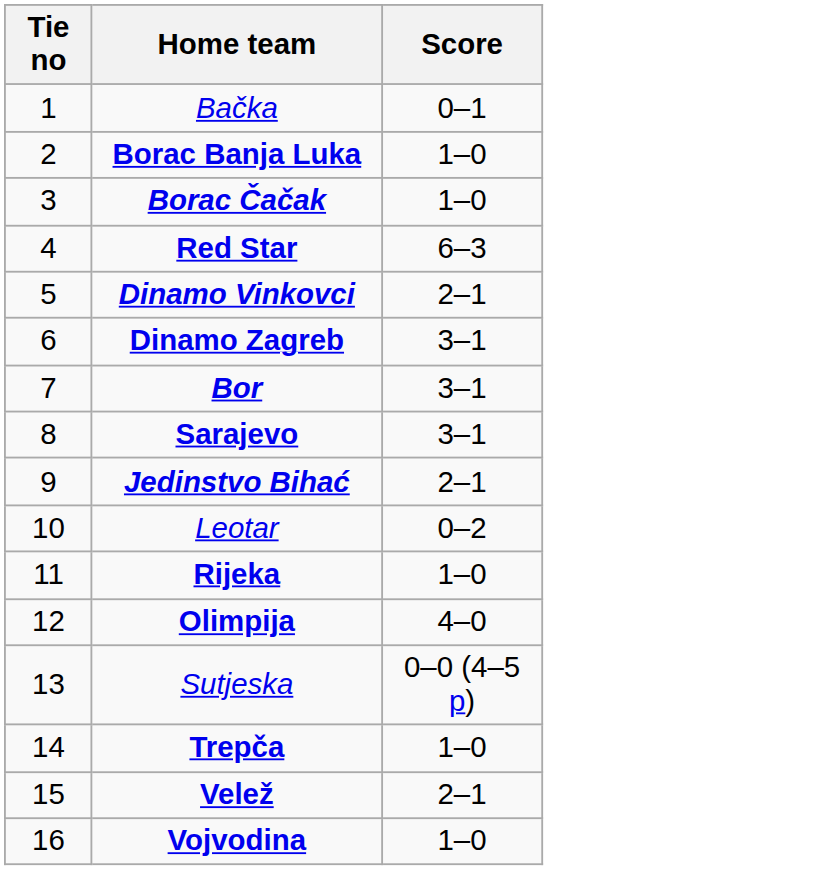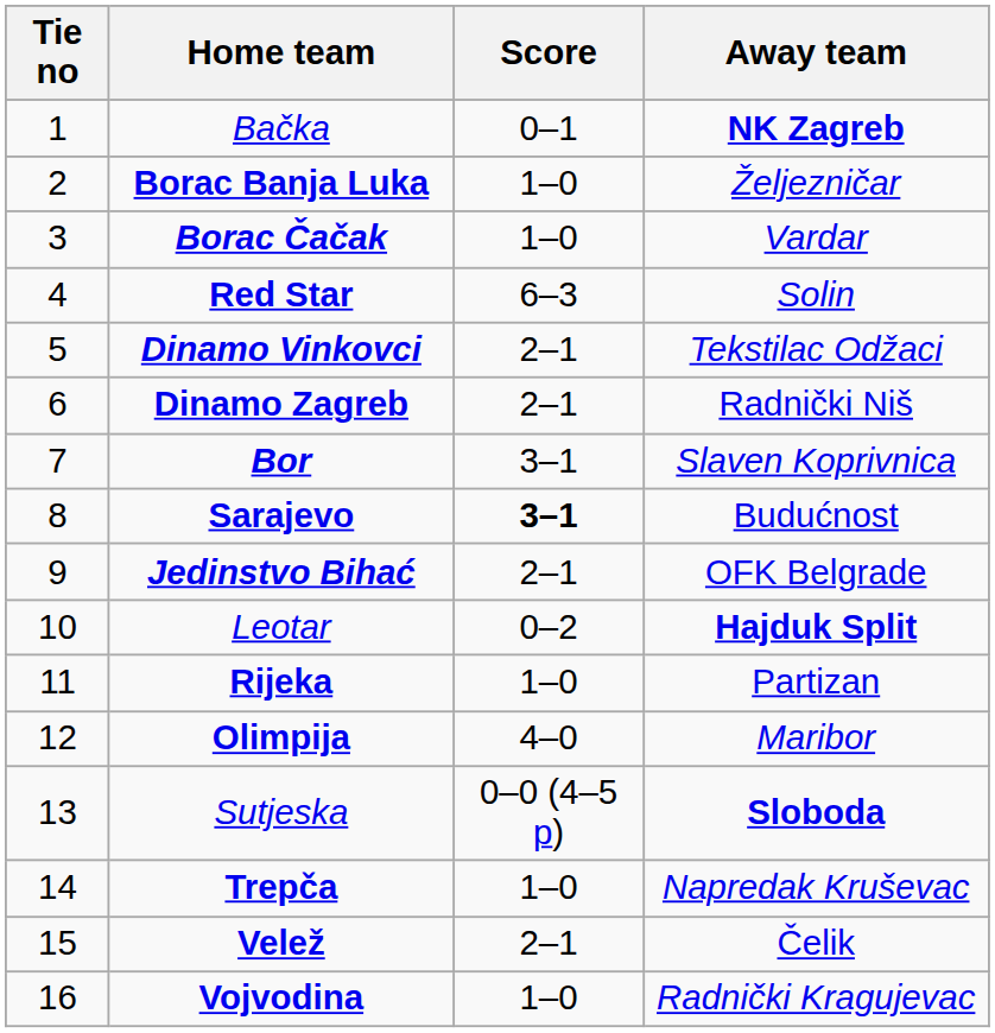+ column: Away team | NK Zagreb | Željezničar | Vardar | Solin | Tekstilac Odžaci | Radnički Niš | Slaven Koprivnica | Budućnost | OFK Belgrade | Hajduk Split | Partizan | Maribor | Sloboda | Napredak Kruševac | Čelik | Radnički Kragujevac
Dinamo Zagreb | Score: 3–1 -> 2–1
Sarajevo | Score: normal -> bold
